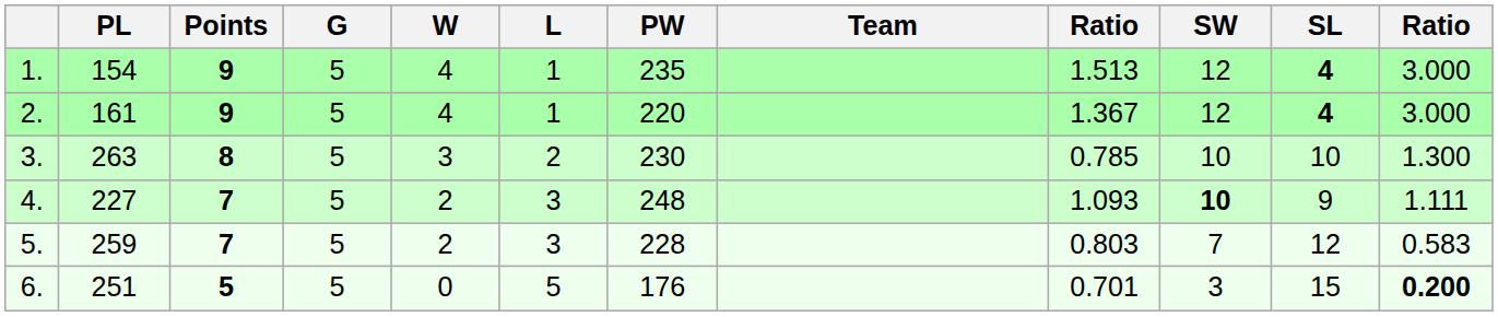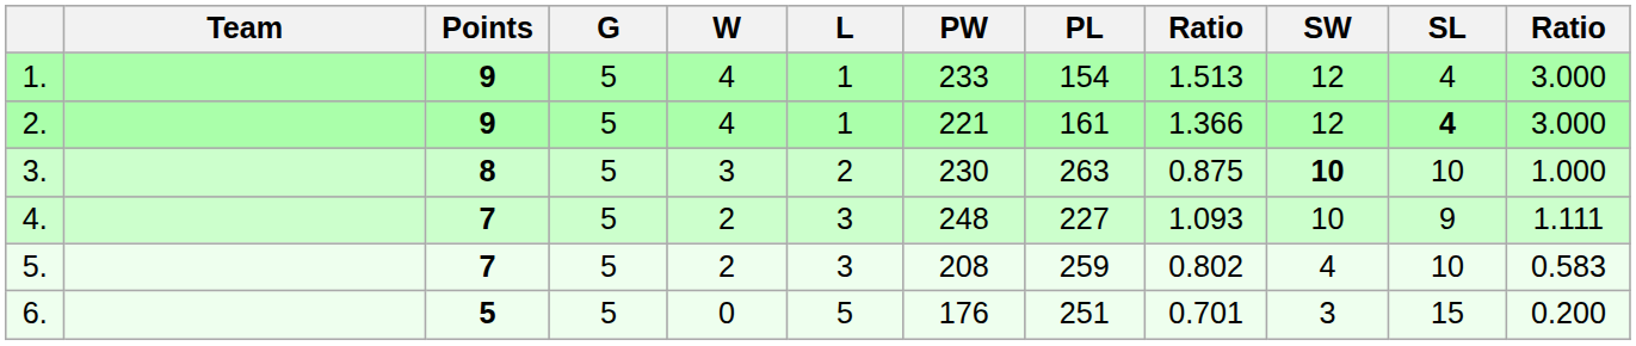columns swapped: Team <-> PL
1. | PW: 235 -> 233
1. | SL: bold -> normal
2. | PW: 220 -> 221
2. | column 9: 1.367 -> 1.366
3. | column 9: 0.785 -> 0.875
3. | SW: normal -> bold
3. | column 12: 1.300 -> 1.000
4. | SW: bold -> normal
5. | PW: 228 -> 208
5. | column 9: 0.803 -> 0.802
5. | SW: 7 -> 4
5. | SL: 12 -> 10
6. | column 12: bold -> normal
